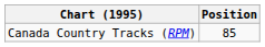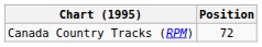Canada Country Tracks (RPM) | Position: 85 -> 72
